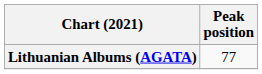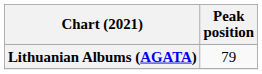Lithuanian Albums (AGATA) | Peak position: 77 -> 79
